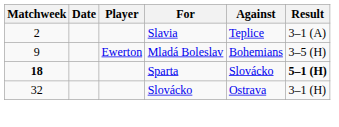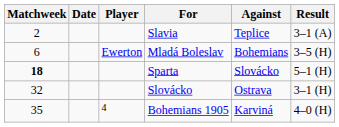Mladá Boleslav | Matchweek: 9 -> 6
Sparta | Result: bold -> normal
+ row: 35 | 4 | Bohemians 1905 | Karviná | 4–0 (H)
